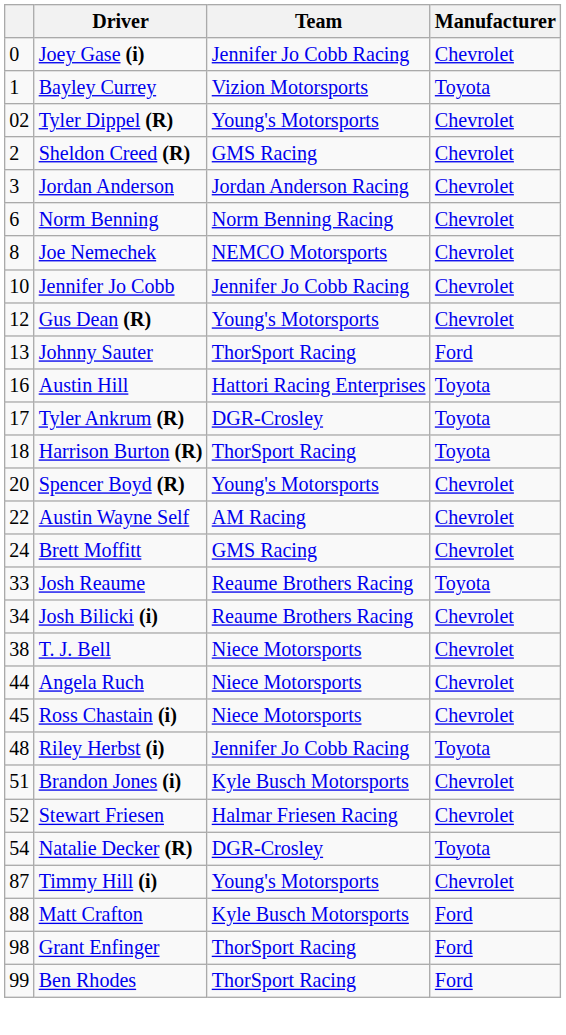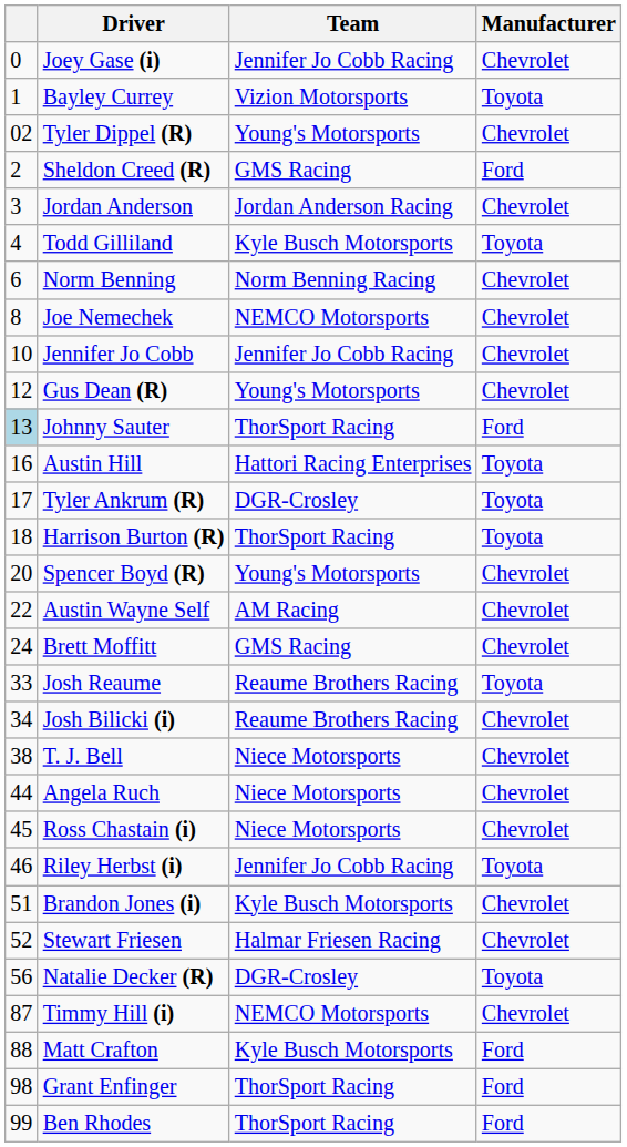Sheldon Creed (R) | Manufacturer: Chevrolet -> Ford
+ row: 4 | Todd Gilliland | Kyle Busch Motorsports | Toyota
Johnny Sauter | column 1: no background -> lightblue background
Riley Herbst (i) | column 1: 48 -> 46
Natalie Decker (R) | column 1: 54 -> 56
Timmy Hill (i) | Team: Young's Motorsports -> NEMCO Motorsports
